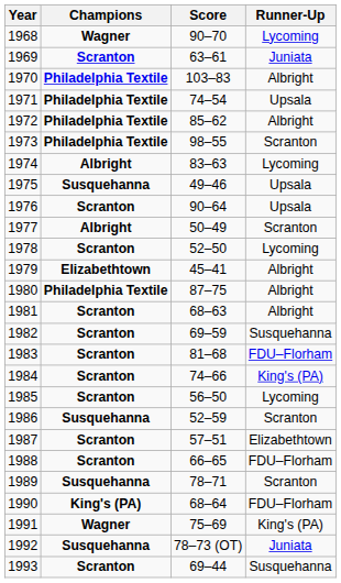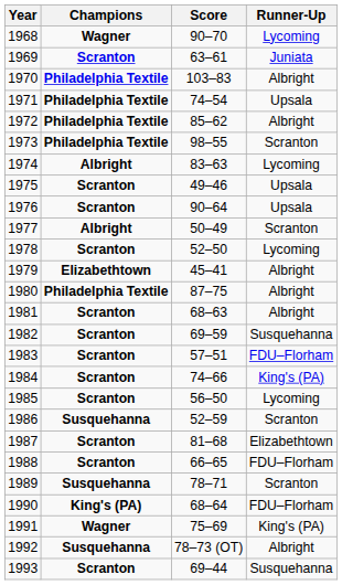1975 | Champions: Susquehanna -> Scranton
1983 | Score: 81–68 -> 57–51
1987 | Score: 57–51 -> 81–68
1992 | Runner-Up: Juniata -> Albright
